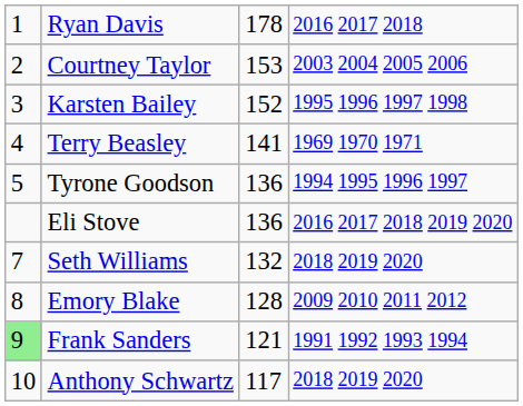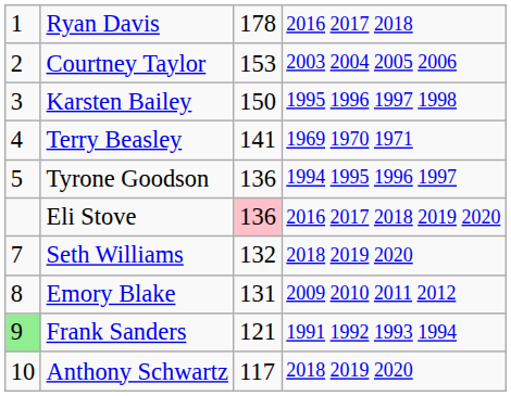Karsten Bailey | column 3: 152 -> 150
Eli Stove | column 3: no background -> pink background
Emory Blake | column 3: 128 -> 131
